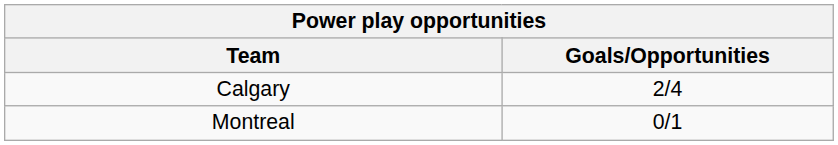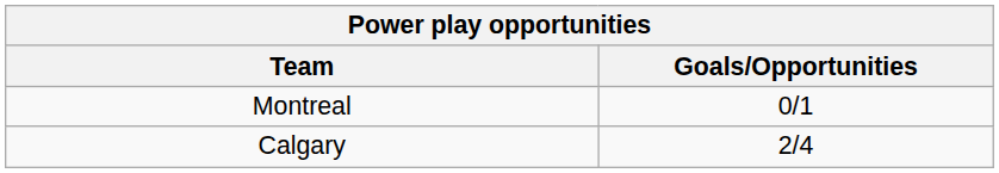rows swapped: Montreal <-> Calgary
